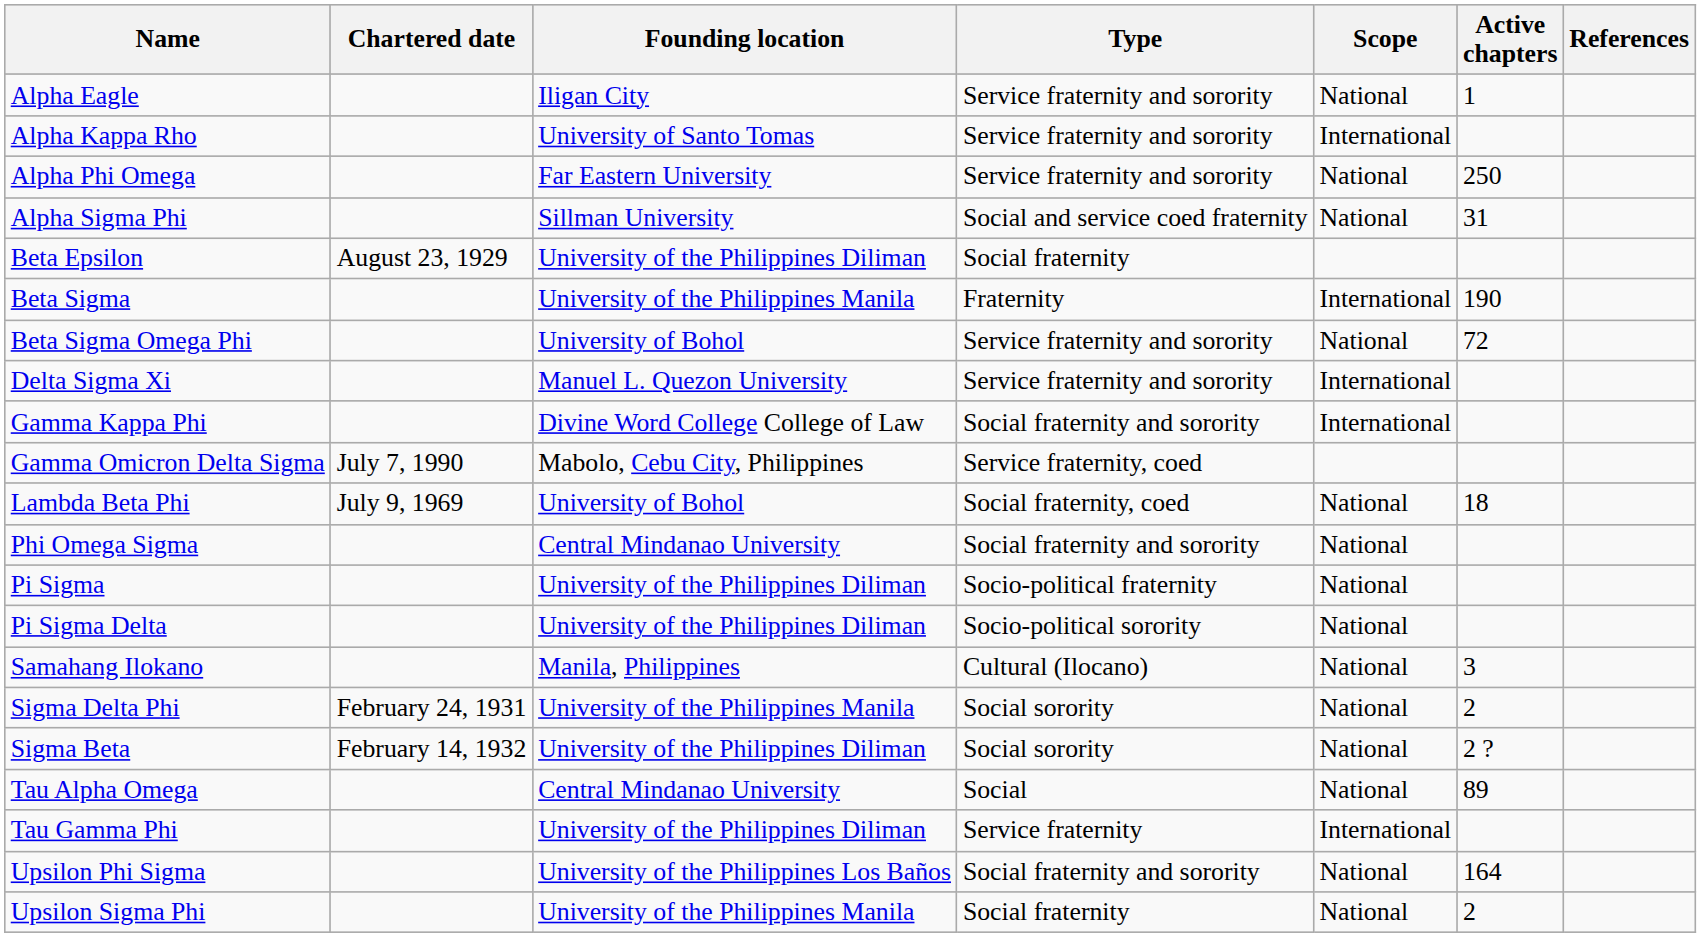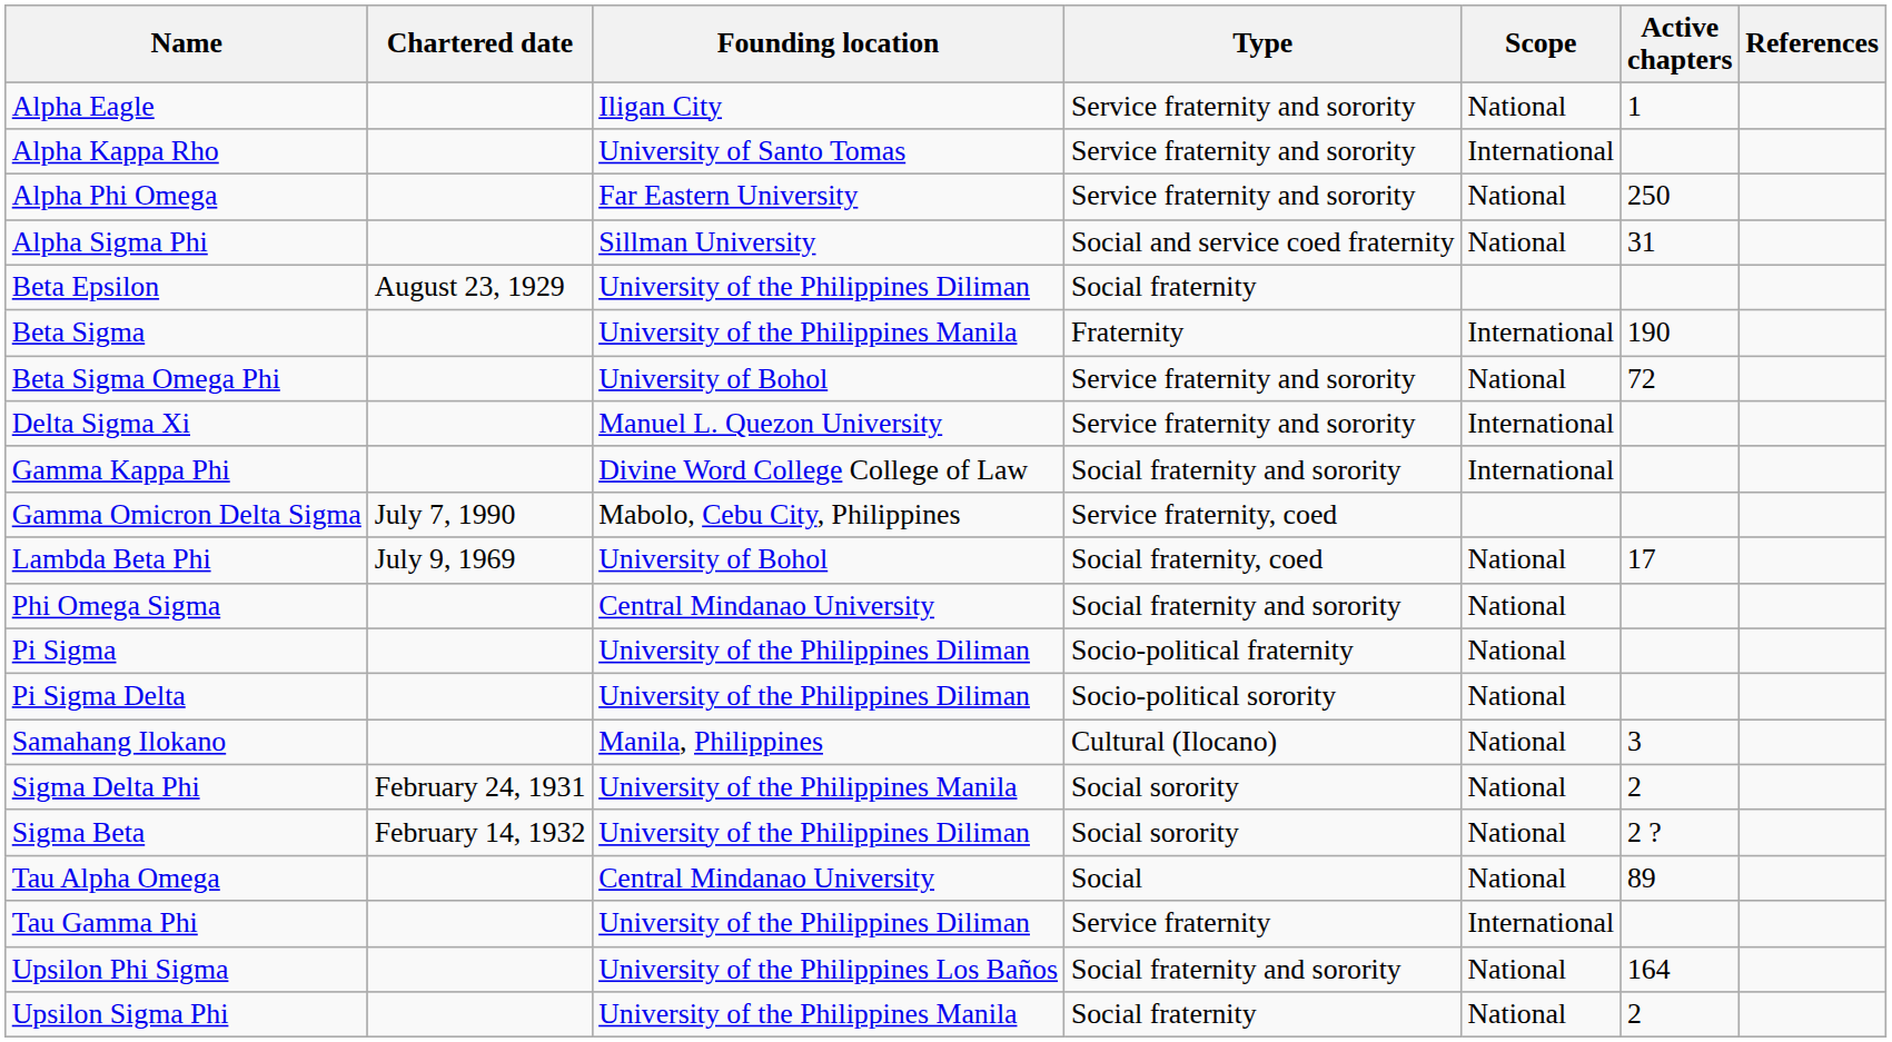Lambda Beta Phi | Active chapters: 18 -> 17
